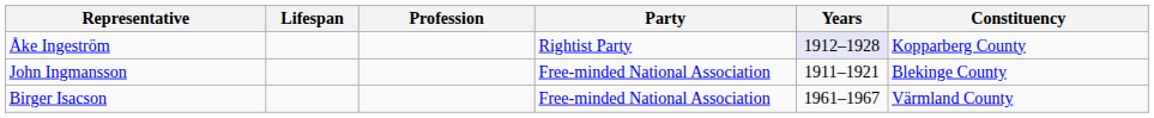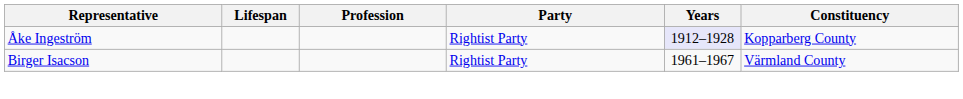- row: John Ingmansson | Free-minded National Association | 1911–1921 | Blekinge County
Birger Isacson | Party: Free-minded National Association -> Rightist Party
